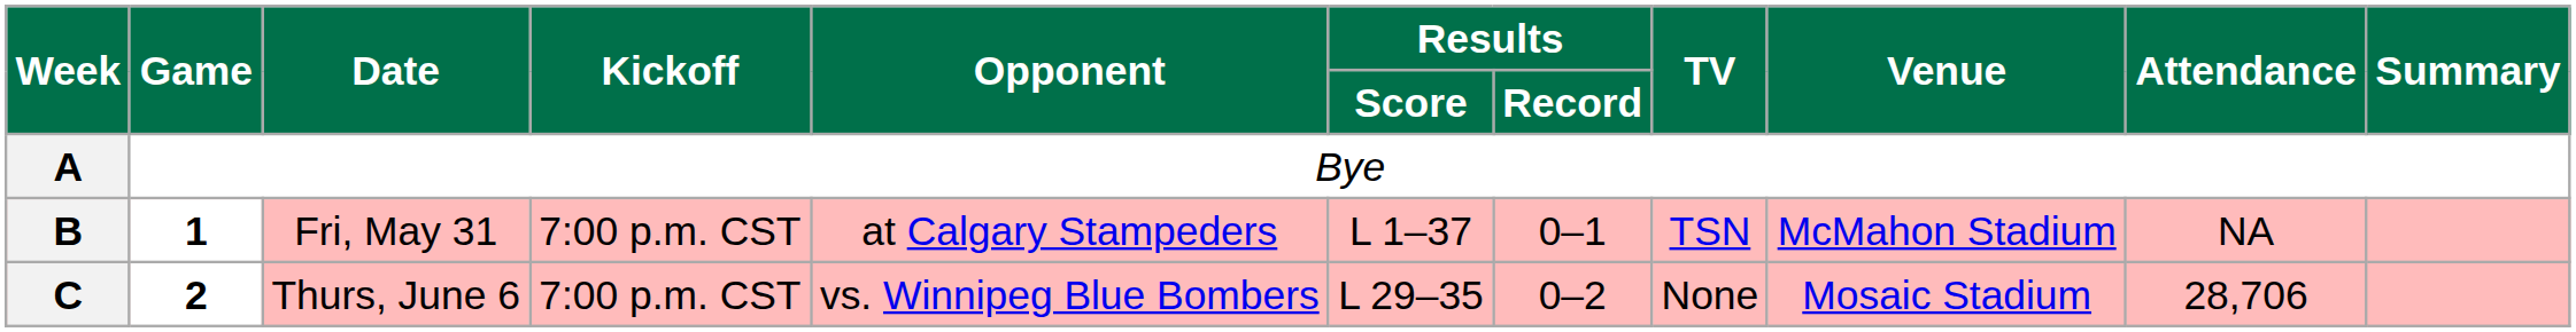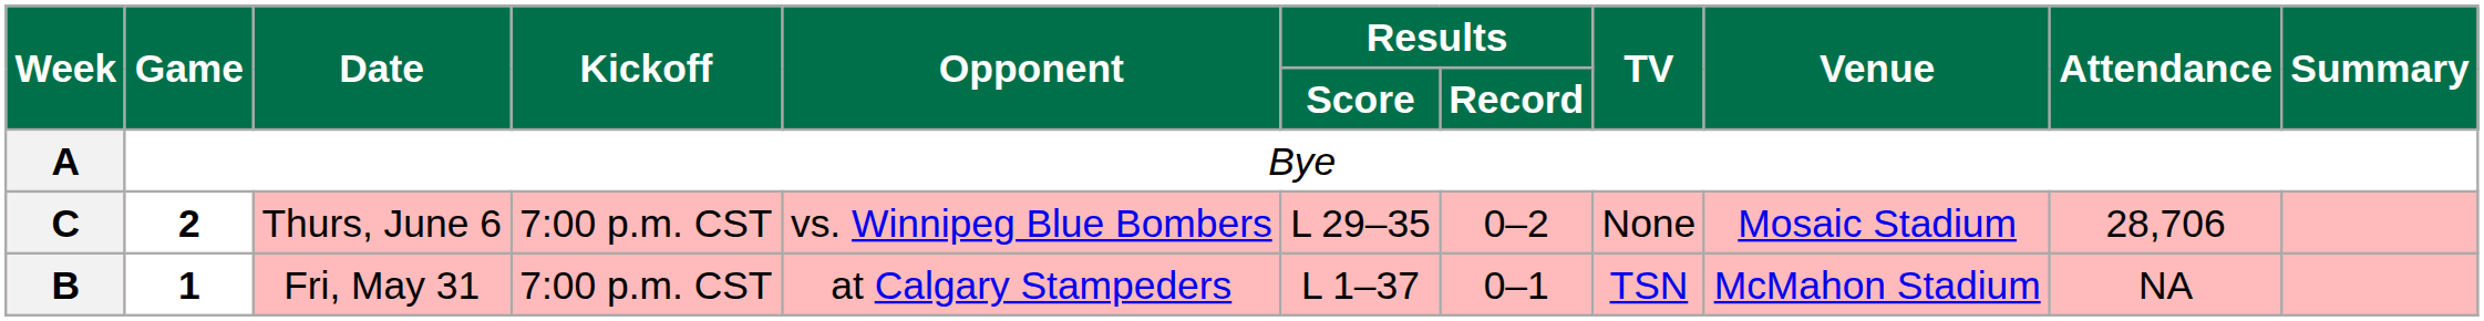rows swapped: B <-> C
